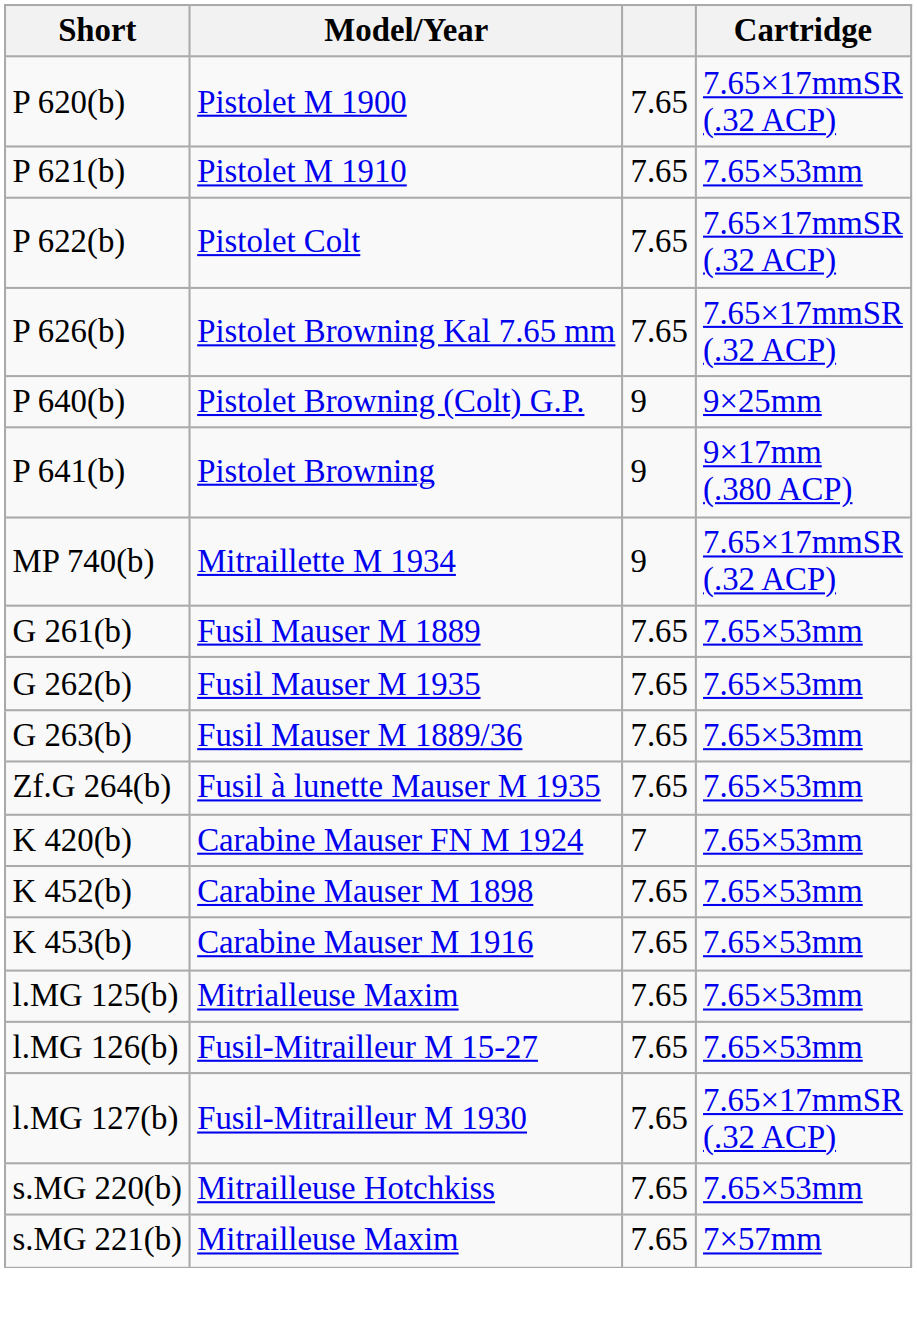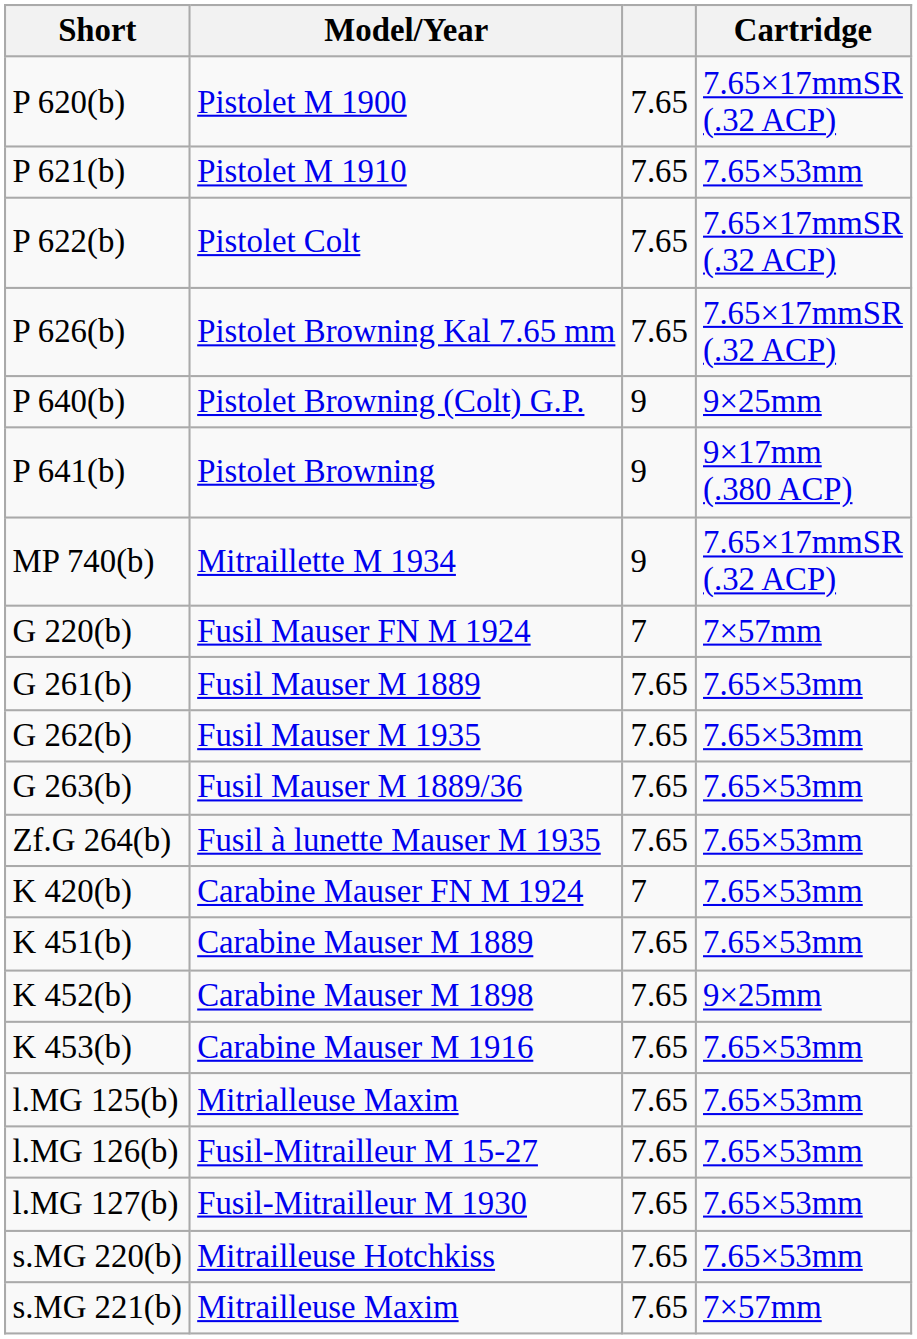+ row: G 220(b) | Fusil Mauser FN M 1924 | 7 | 7×57mm
+ row: K 451(b) | Carabine Mauser M 1889 | 7.65 | 7.65×53mm
K 452(b) | Cartridge: 7.65×53mm -> 9×25mm
l.MG 127(b) | Cartridge: 7.65×17mmSR (.32 ACP) -> 7.65×53mm
